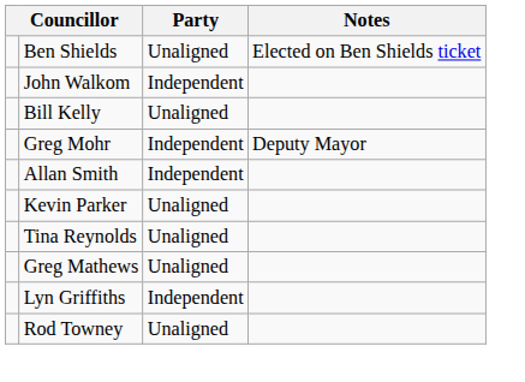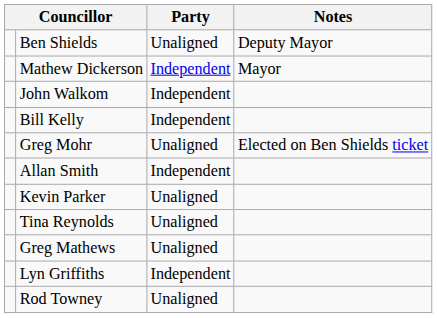Ben Shields | Notes: Elected on Ben Shields ticket -> Deputy Mayor
+ row: Mathew Dickerson | Independent | Mayor
Bill Kelly | Party: Unaligned -> Independent
Greg Mohr | Party: Independent -> Unaligned
Greg Mohr | Notes: Deputy Mayor -> Elected on Ben Shields ticket
